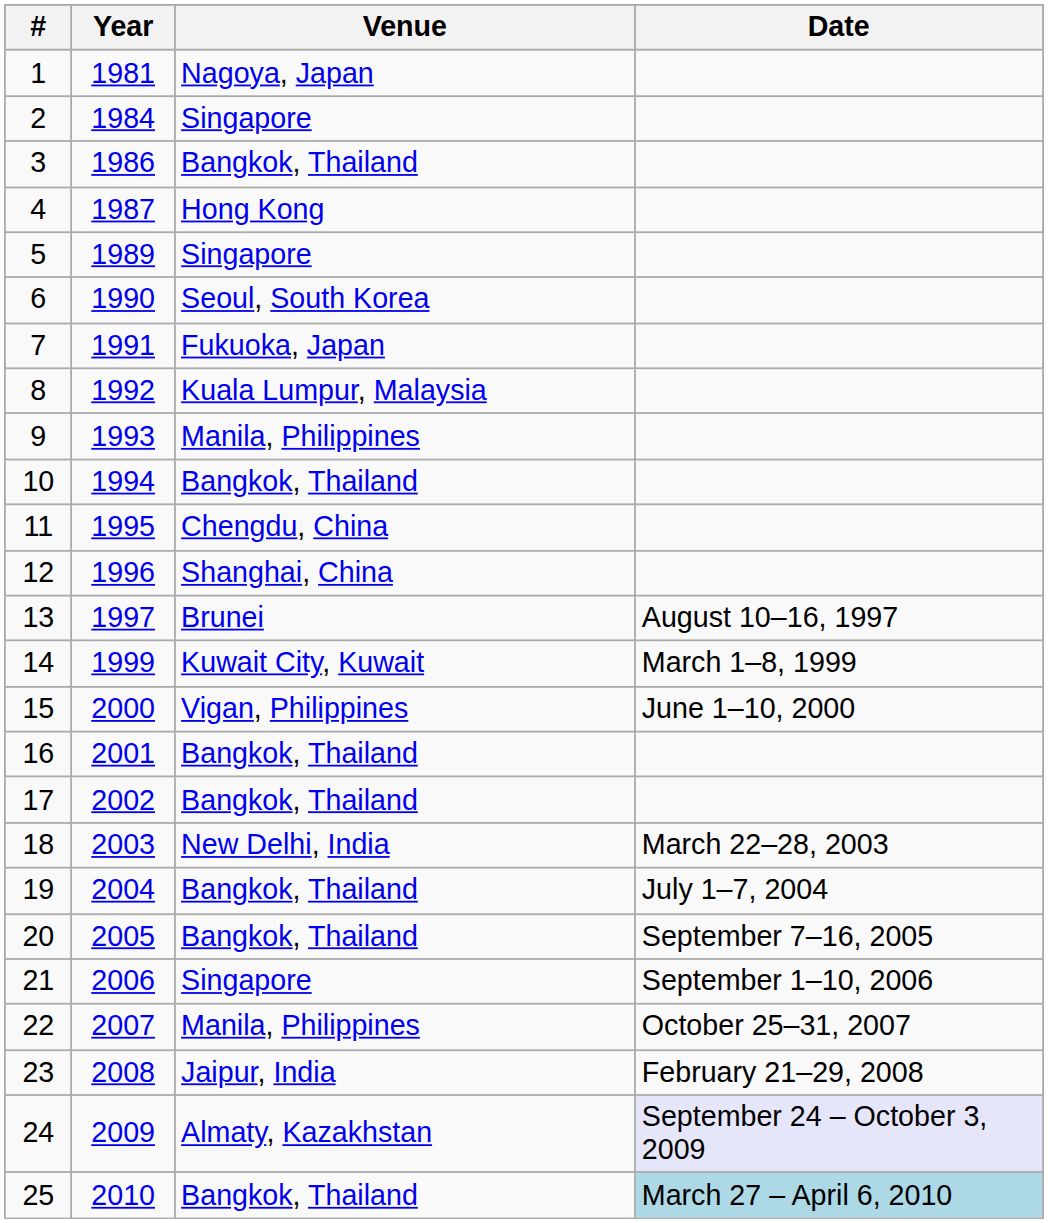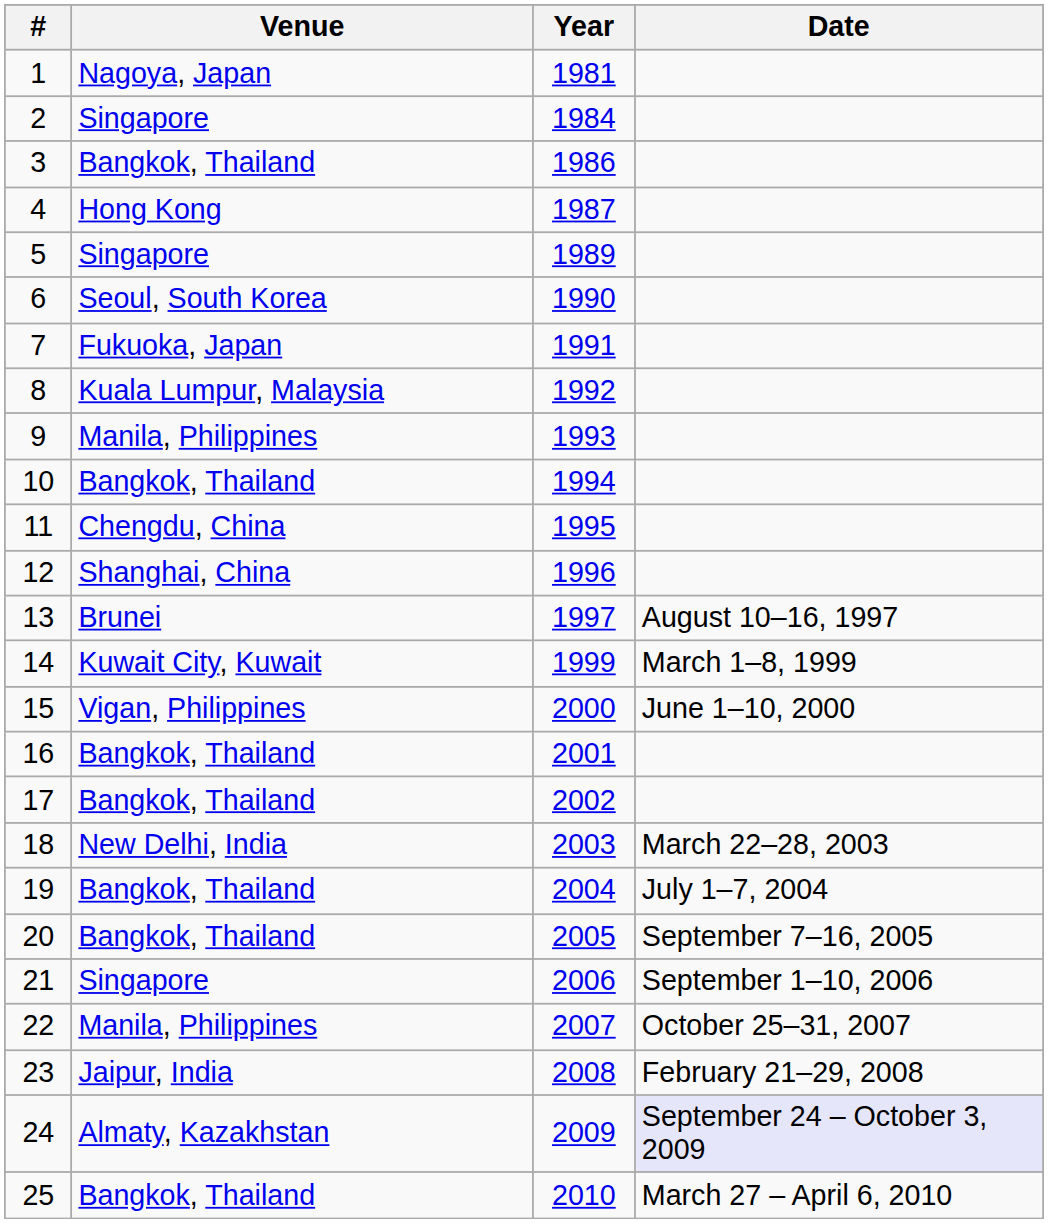columns swapped: Year <-> Venue
25 | Date: lightblue background -> no background
